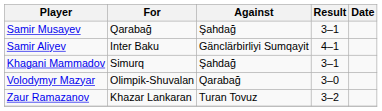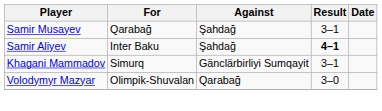Samir Aliyev | Against: Gänclärbirliyi Sumqayit -> Şahdağ
Samir Aliyev | Result: normal -> bold
Khagani Mammadov | Against: Şahdağ -> Gänclärbirliyi Sumqayit
- row: Zaur Ramazanov | Khazar Lankaran | Turan Tovuz | 3–2
